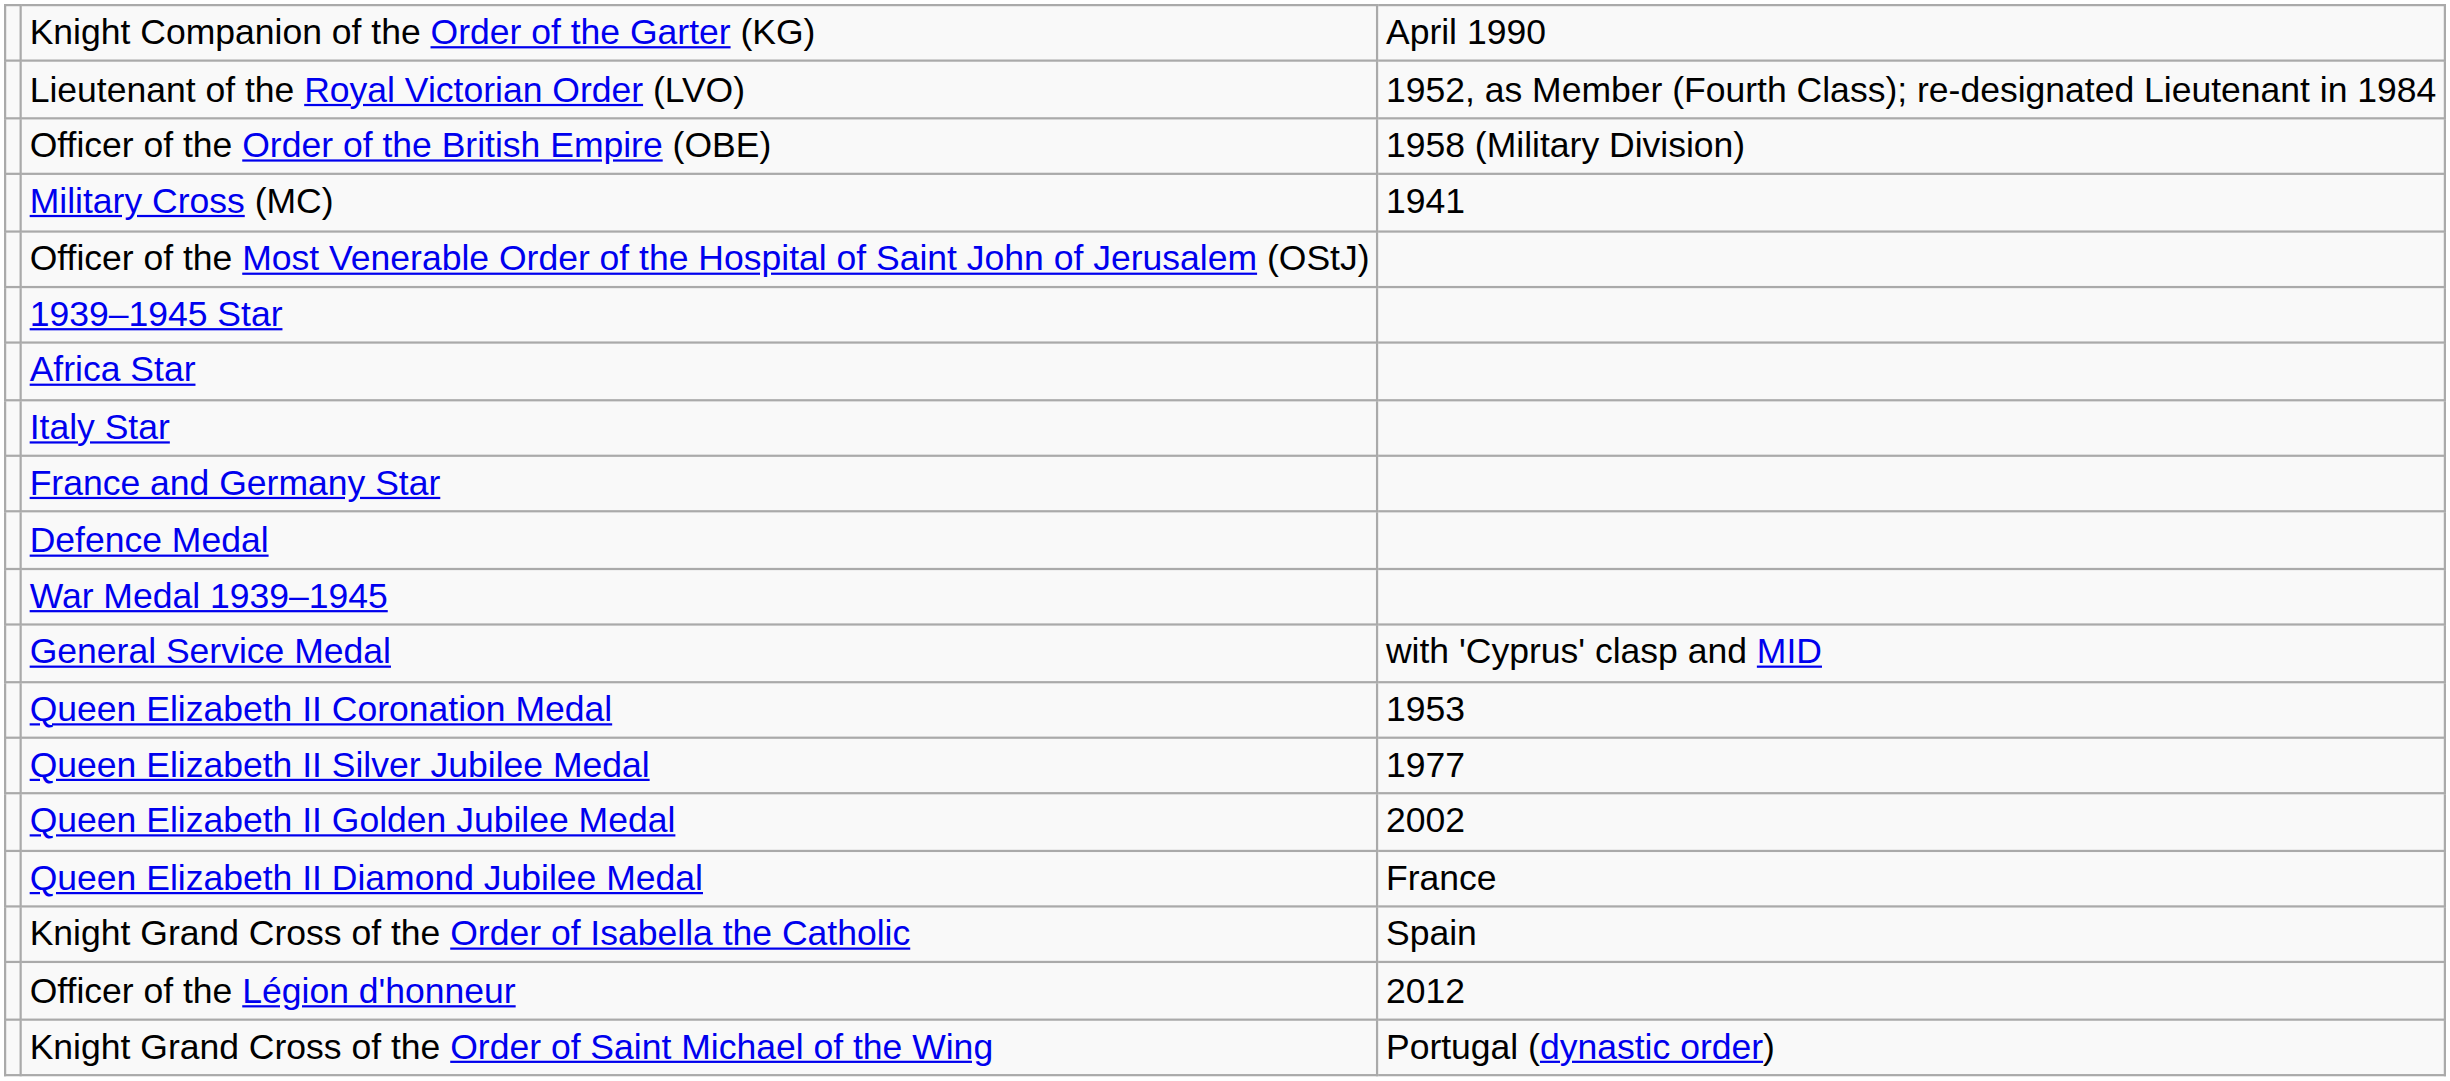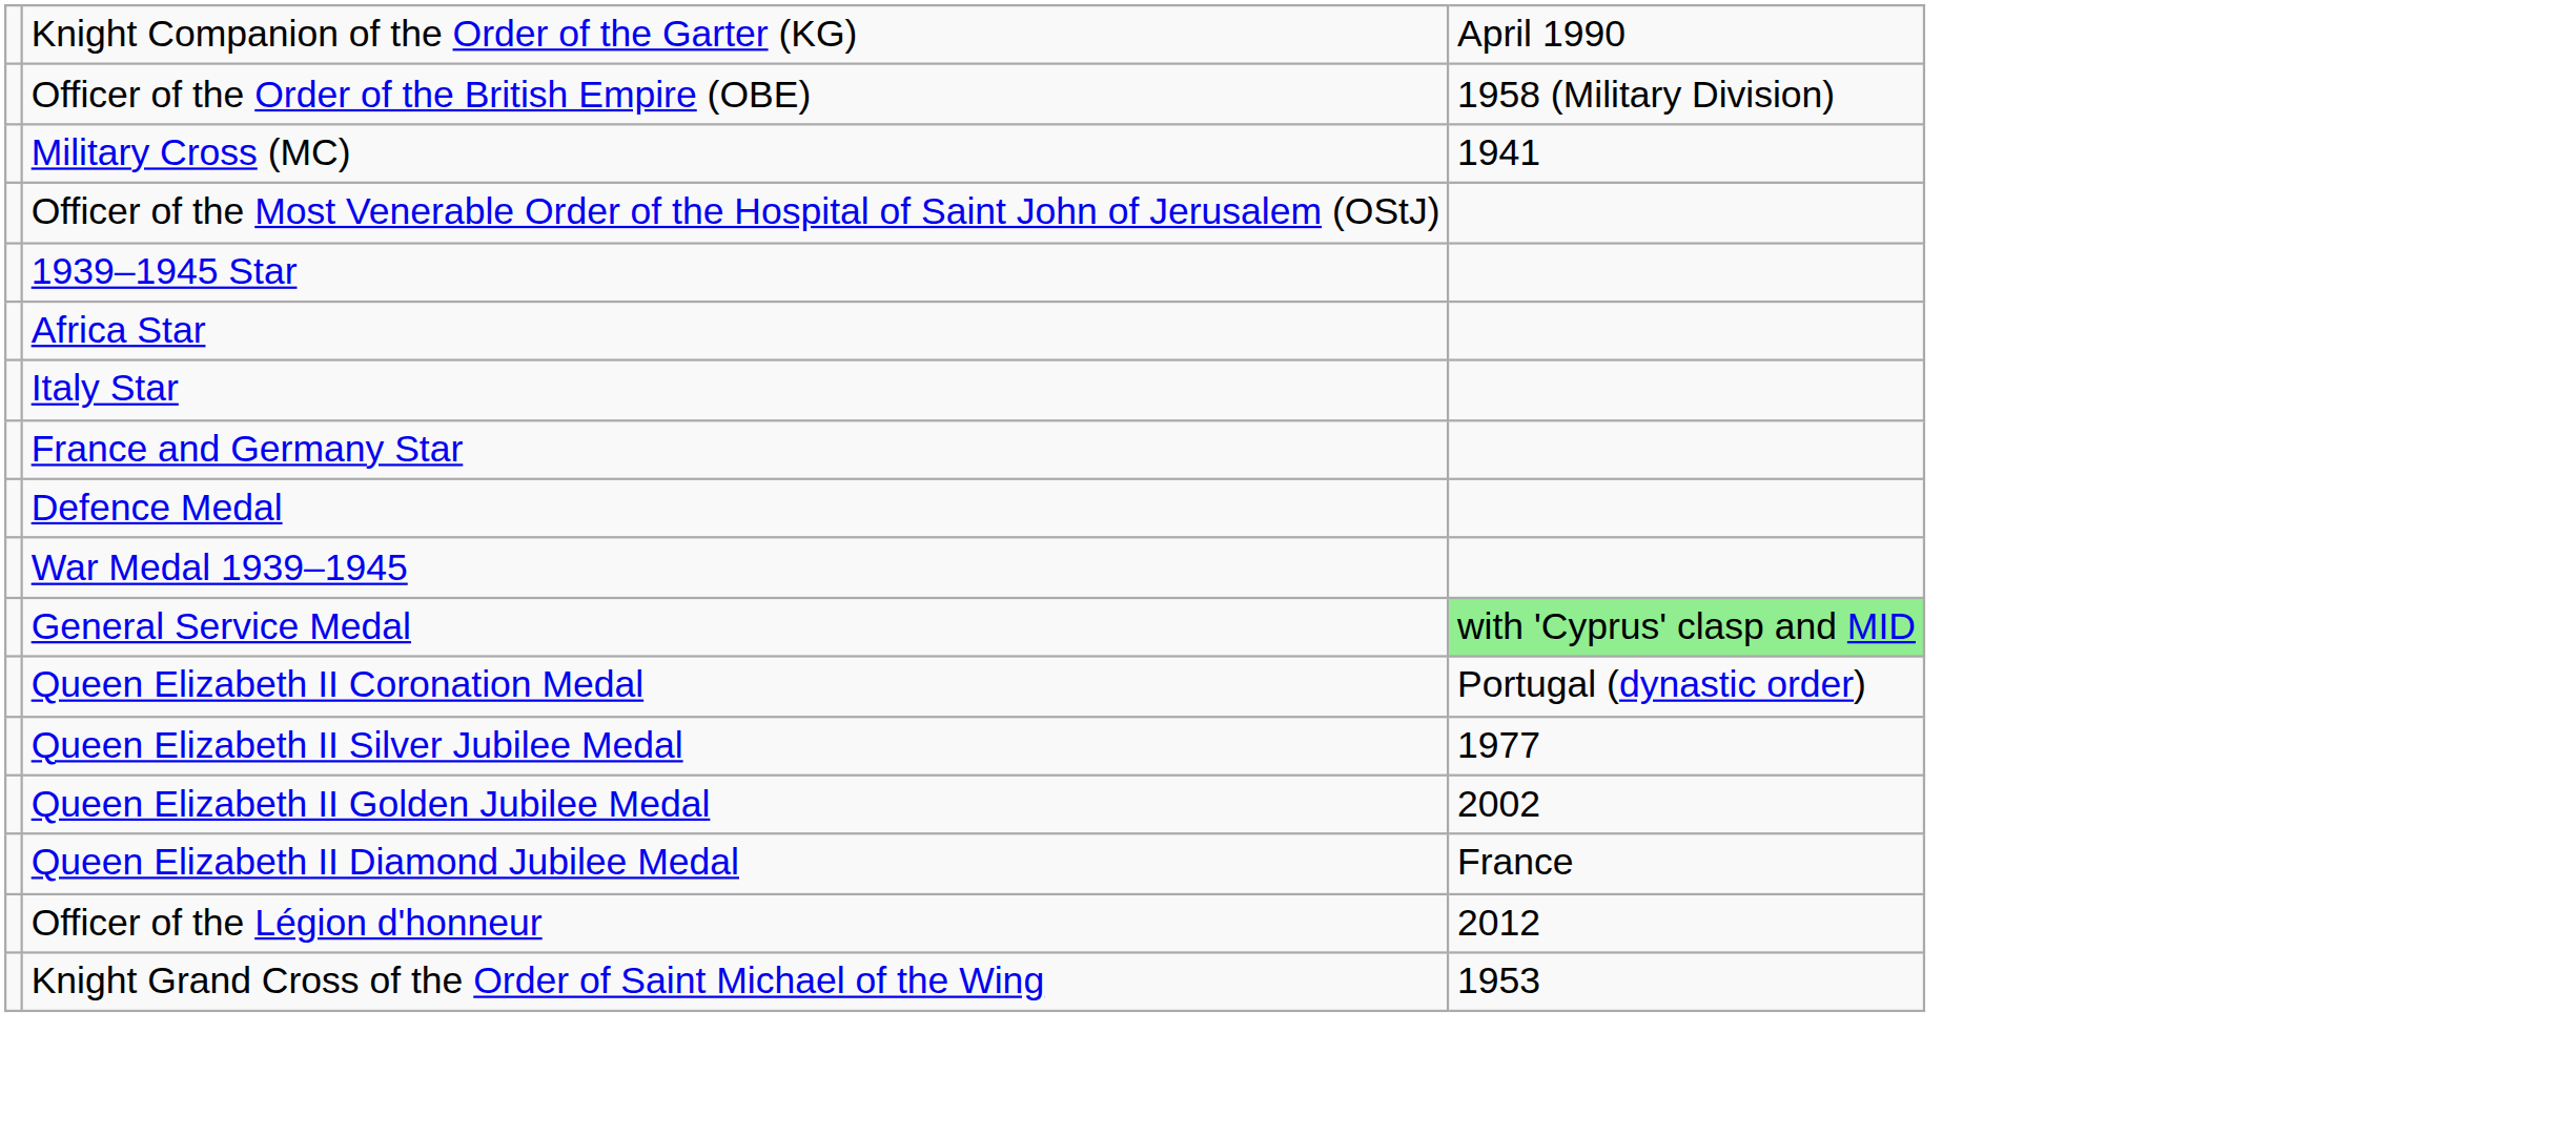- row: Lieutenant of the Royal Victorian Order (LVO) | 1952, as Member (Fourth Class); re-designated Lieutenant in 1984
General Service Medal | column 3: no background -> lightgreen background
Queen Elizabeth II Coronation Medal | column 3: 1953 -> Portugal (dynastic order)
- row: Knight Grand Cross of the Order of Isabella the Catholic | Spain
Knight Grand Cross of the Order of Saint Michael of the Wing | column 3: Portugal (dynastic order) -> 1953
